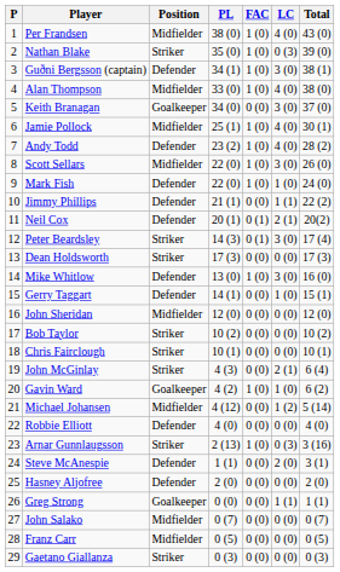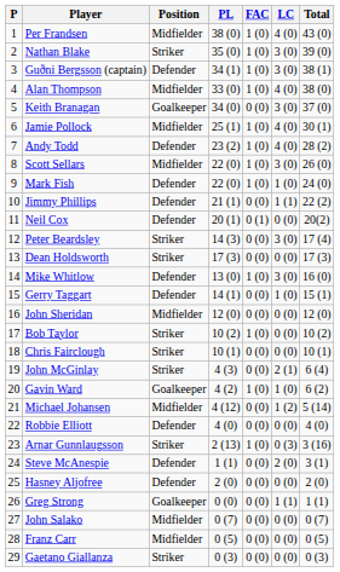Nathan Blake | LC: 0 (3) -> 3 (0)
Neil Cox | LC: 2 (1) -> 0 (0)
Peter Beardsley | FAC: 0 (1) -> 0 (0)
Bob Taylor | FAC: 0 (0) -> 1 (0)
